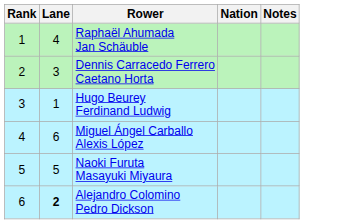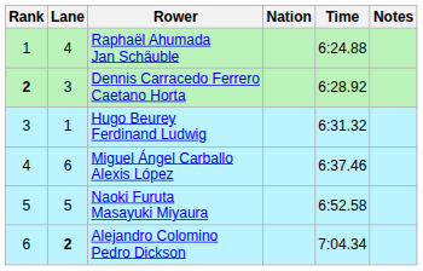+ column: Time | 6:24.88 | 6:28.92 | 6:31.32 | 6:37.46 | 6:52.58 | 7:04.34
Dennis Carracedo Ferrero Caetano Horta | Rank: normal -> bold
